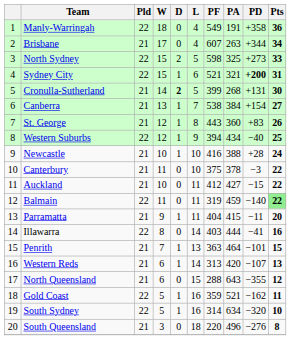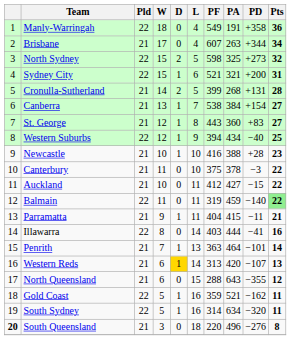North Sydney | Pts: 33 -> 32
Sydney City | PD: bold -> normal
Cronulla-Sutherland | D: bold -> normal
Cronulla-Sutherland | Pts: 30 -> 28
St. George | Pts: 26 -> 27
Newcastle | Pts: 24 -> 23
Parramatta | Pts: 20 -> 21
Penrith | Pts: 15 -> 14
Western Reds | D: no background -> gold background
South Sydney | Pts: 10 -> 11
South Queensland | column 1: normal -> bold
